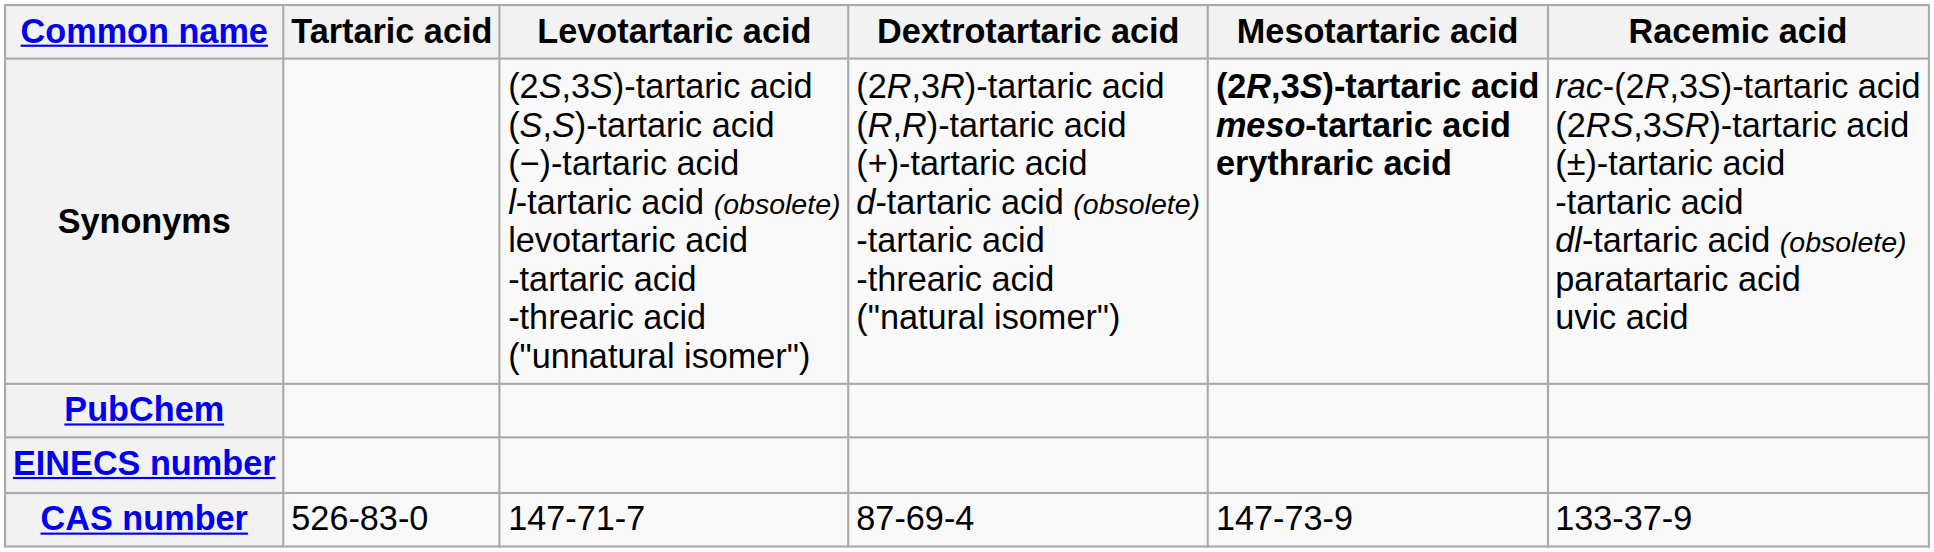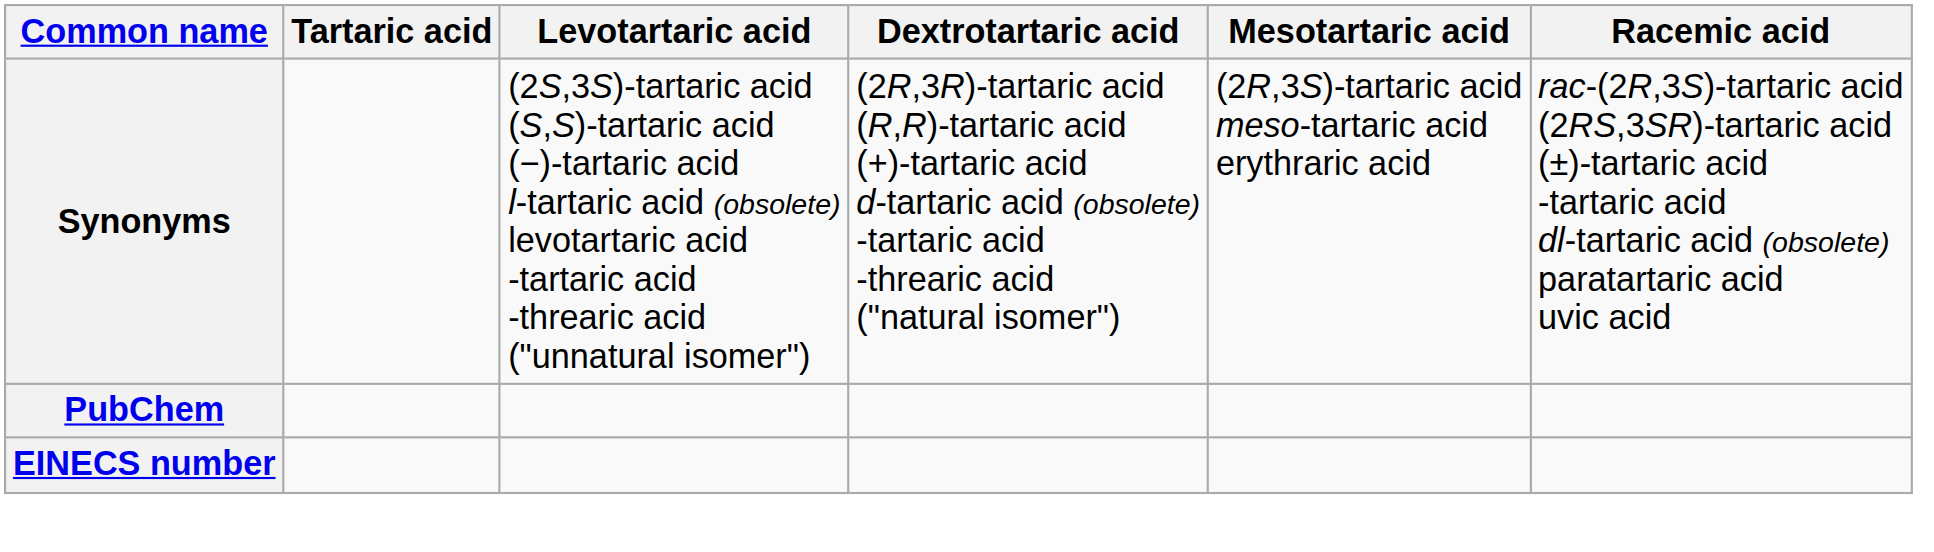Synonyms | Mesotartaric acid: bold -> normal
- row: CAS number | 526-83-0 | 147-71-7 | 87-69-4 | 147-73-9 | 133-37-9
